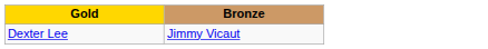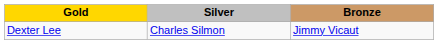+ column: Silver | Charles Silmon
